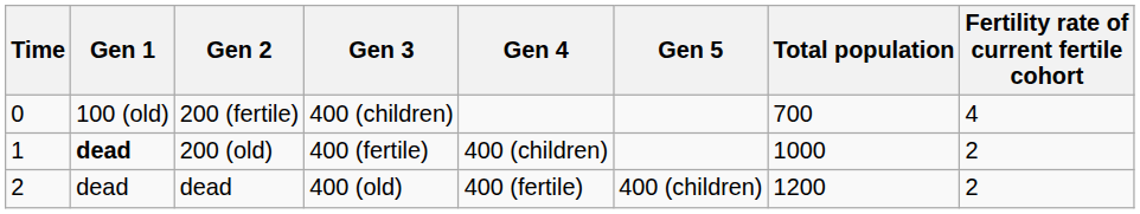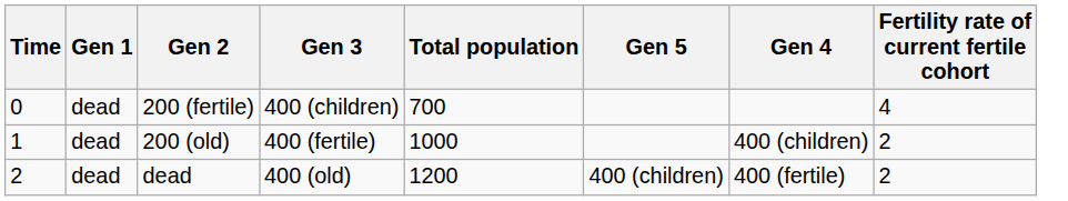columns swapped: Gen 4 <-> Total population
200 (fertile) | Gen 1: 100 (old) -> dead
200 (old) | Gen 1: bold -> normal
